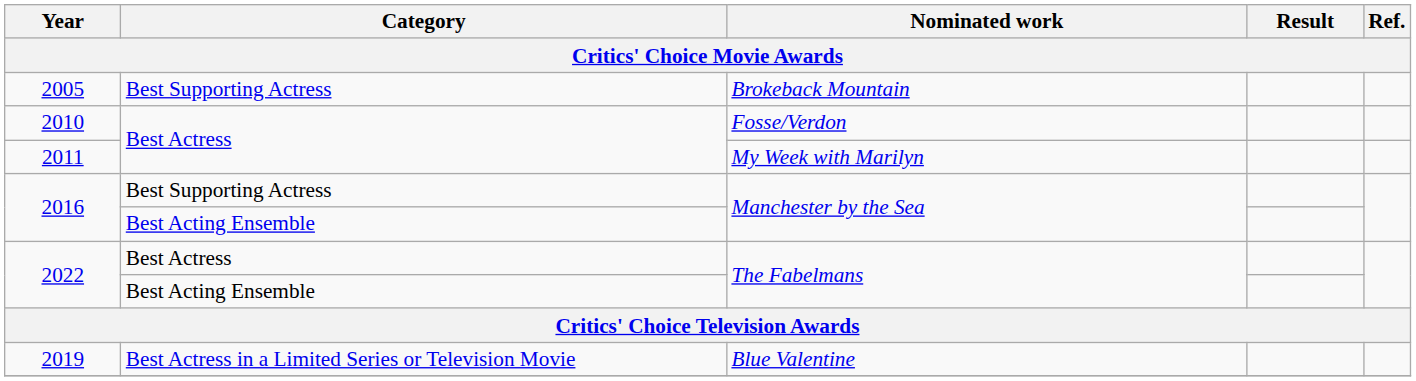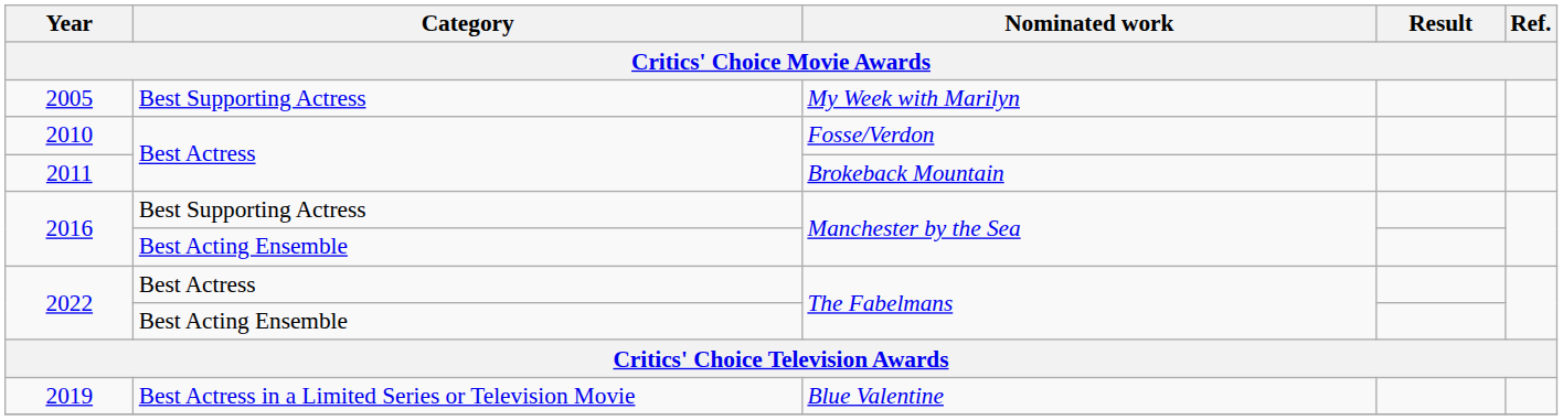2005 | Nominated work: Brokeback Mountain -> My Week with Marilyn
2011 | Nominated work: My Week with Marilyn -> Brokeback Mountain
